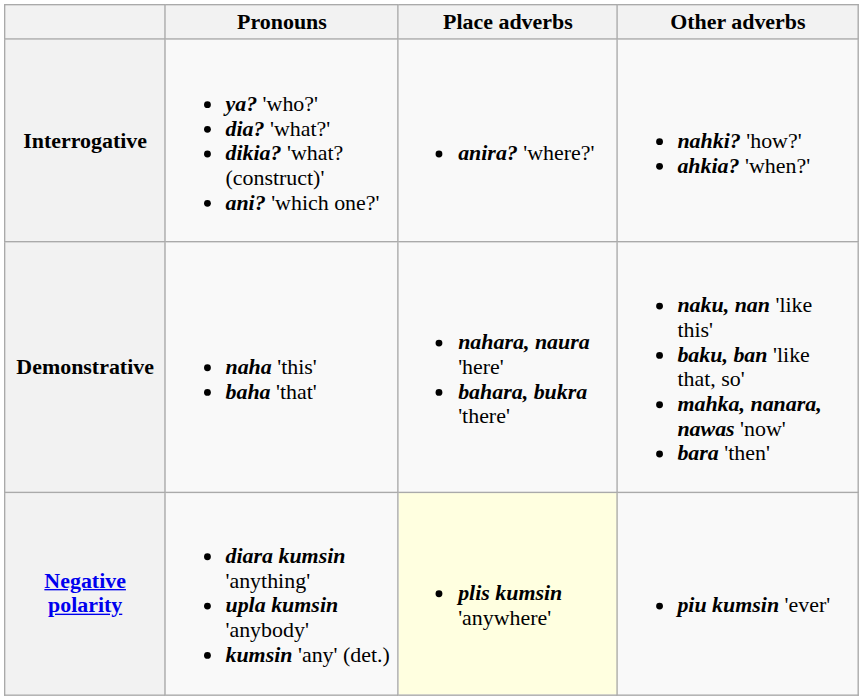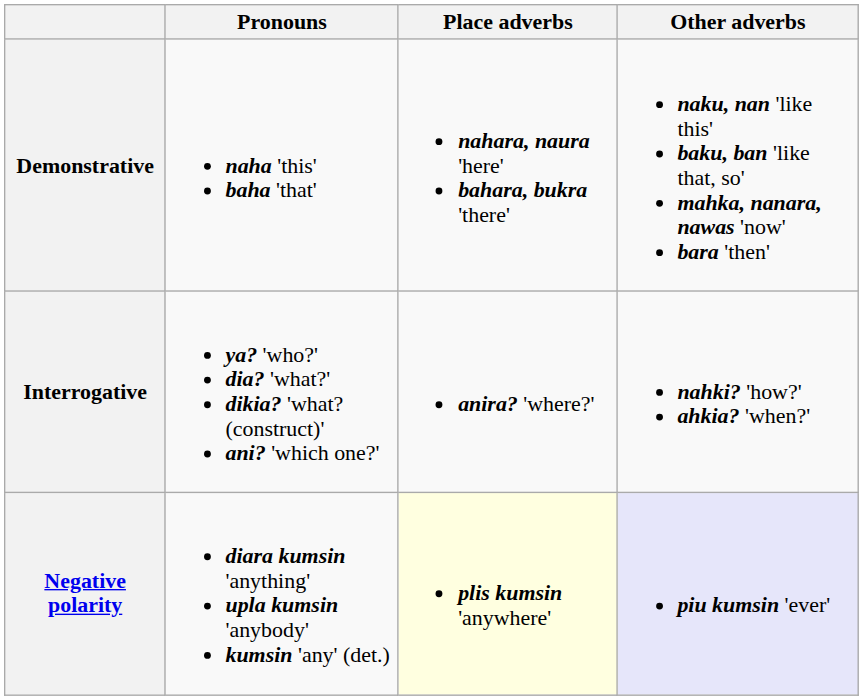rows swapped: Demonstrative <-> Interrogative
Negative polarity | Other adverbs: no background -> lavender background
